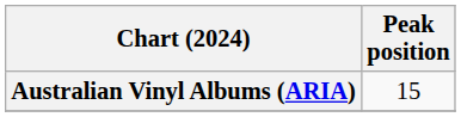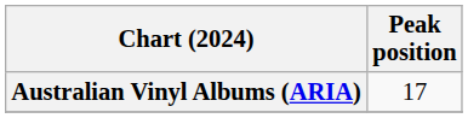Australian Vinyl Albums (ARIA) | Peak position: 15 -> 17
